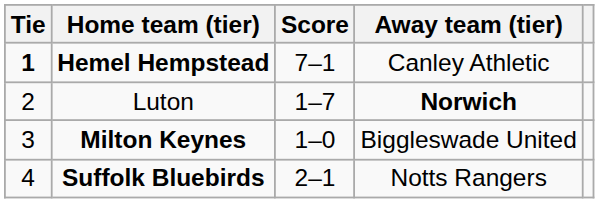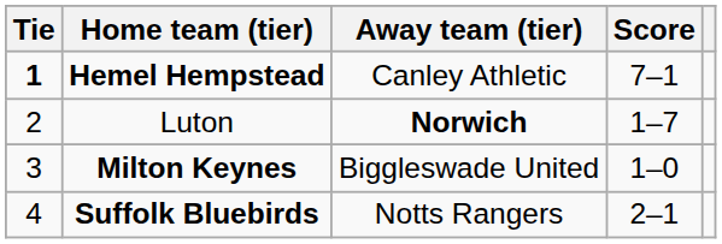columns swapped: Score <-> Away team (tier)
